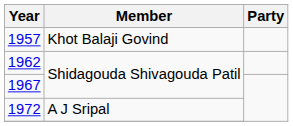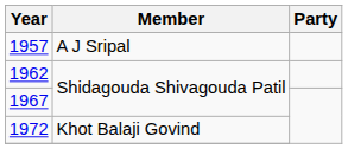1957 | Member: Khot Balaji Govind -> A J Sripal
1972 | Member: A J Sripal -> Khot Balaji Govind
